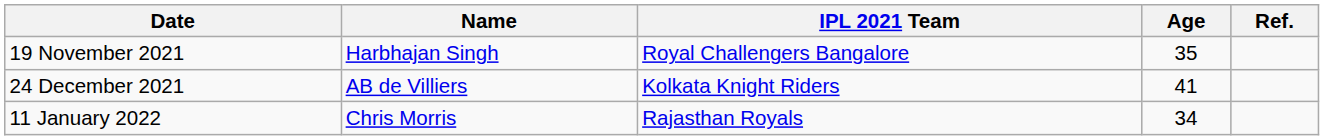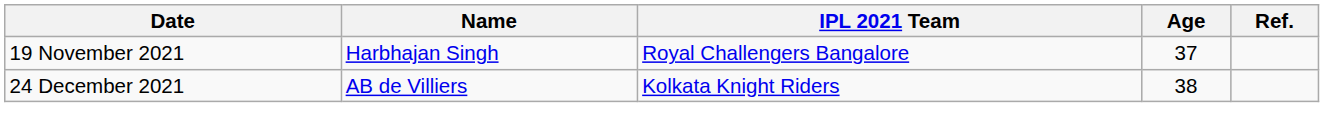19 November 2021 | Age: 35 -> 37
24 December 2021 | Age: 41 -> 38
- row: 11 January 2022 | Chris Morris | Rajasthan Royals | 34
